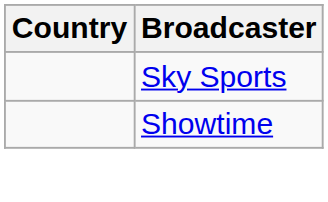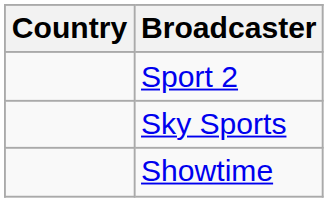+ row: Sport 2
